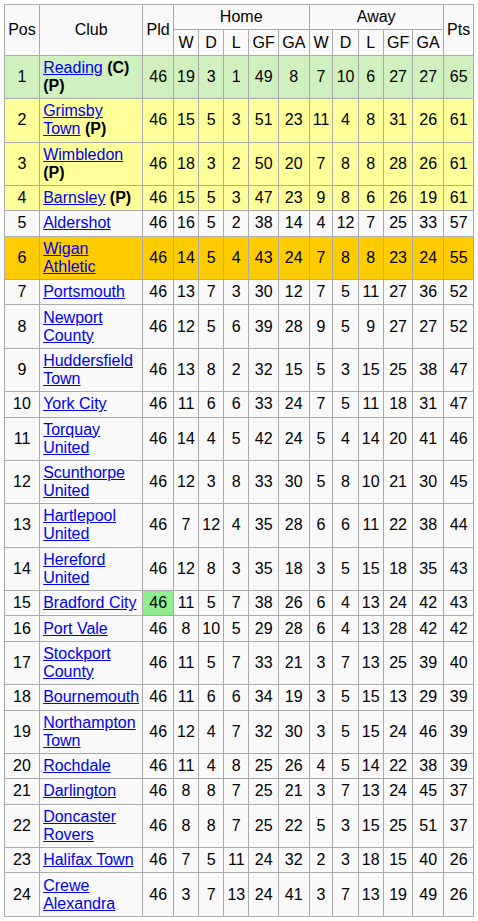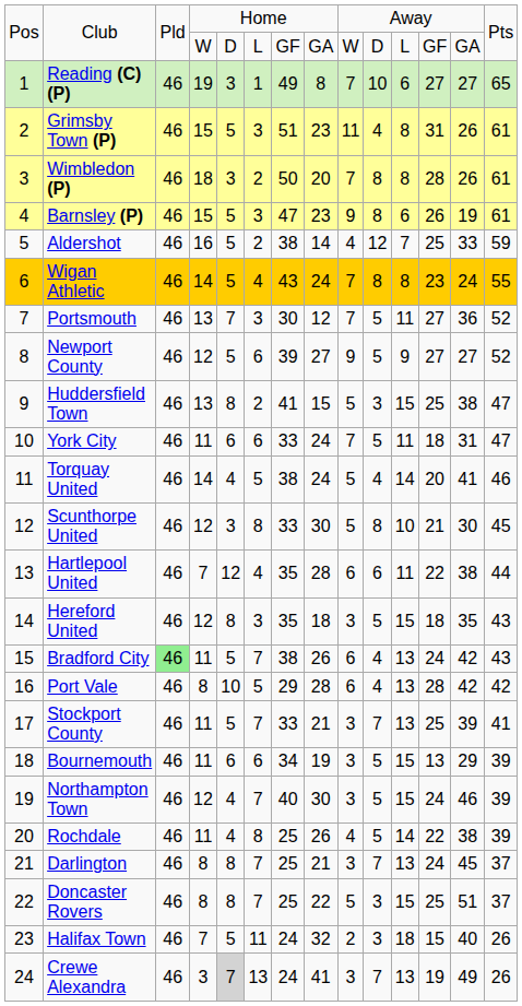Aldershot | column 14: 57 -> 59
Newport County | column 8: 28 -> 27
Huddersfield Town | column 7: 32 -> 41
Torquay United | column 7: 42 -> 38
Stockport County | column 14: 40 -> 41
Northampton Town | column 7: 32 -> 40
Crewe Alexandra | column 5: no background -> lightgrey background
